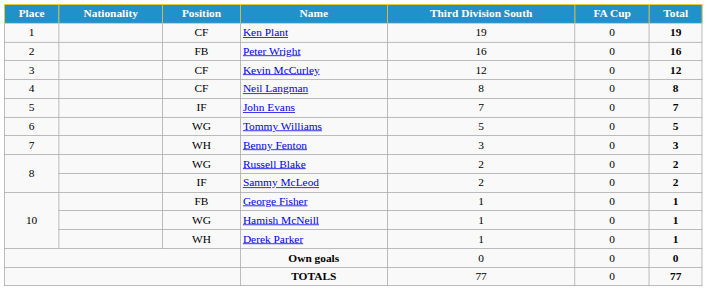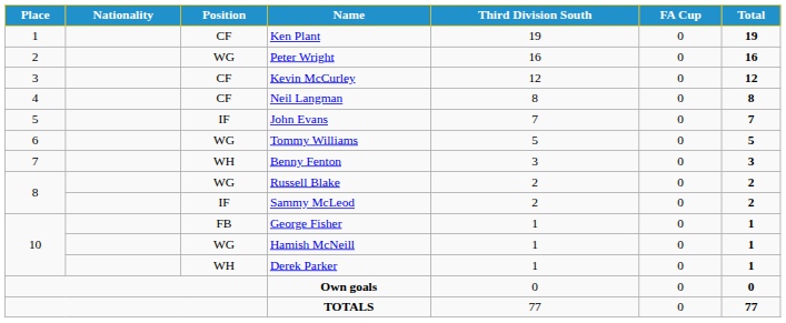Peter Wright | Position: FB -> WG
